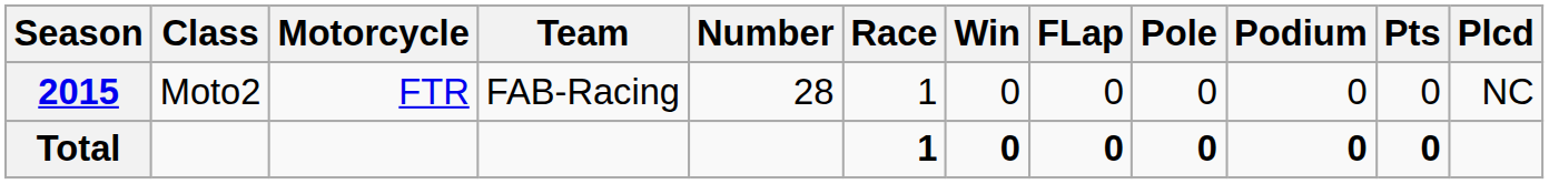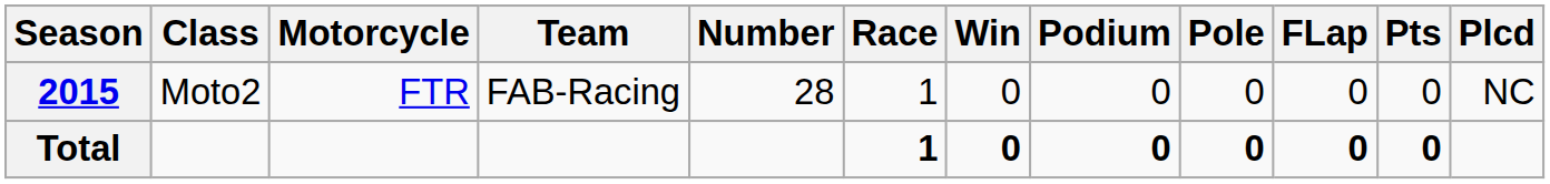columns swapped: Podium <-> FLap
